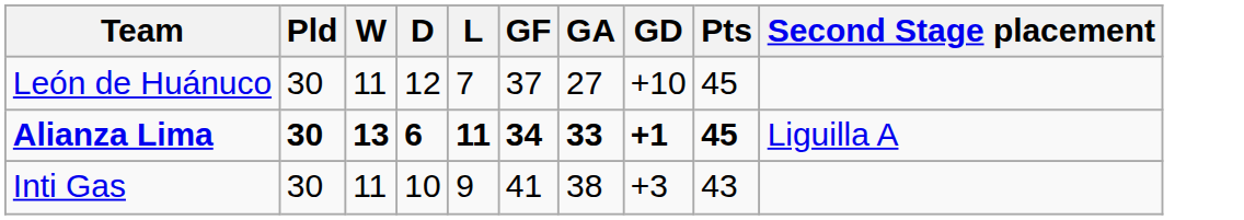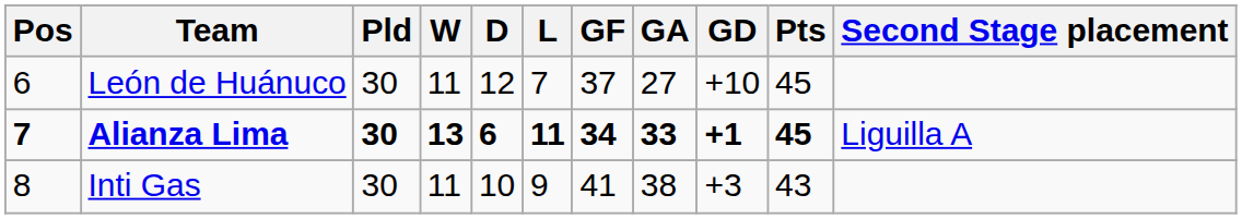+ column: Pos | 6 | 7 | 8
